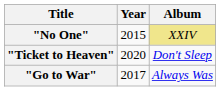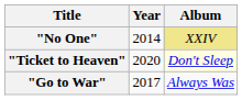"No One" | Year: 2015 -> 2014
"Ticket to Heaven" | Album: no background -> lightyellow background
